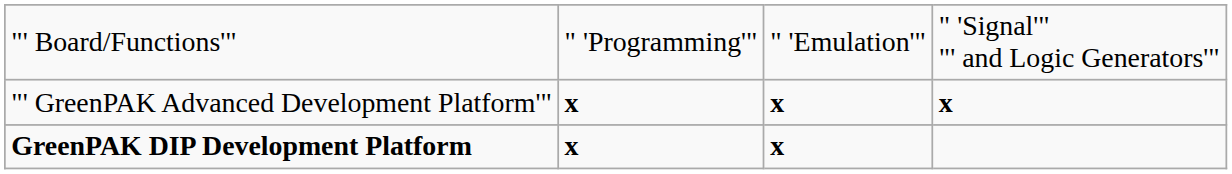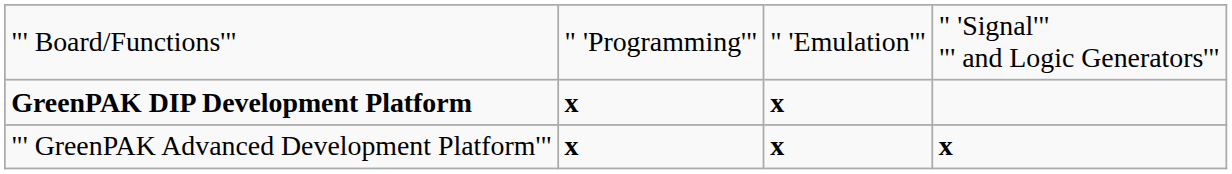rows swapped: GreenPAK DIP Development Platform <-> "' GreenPAK Advanced Development Platform'"
